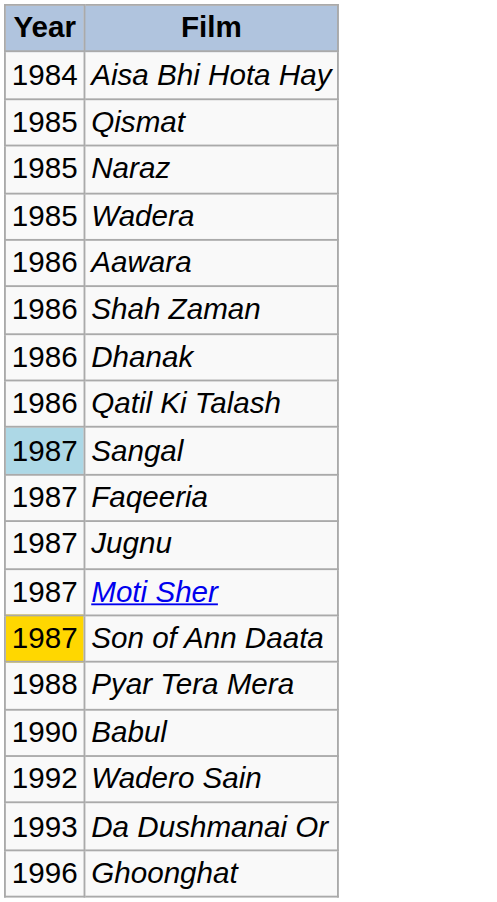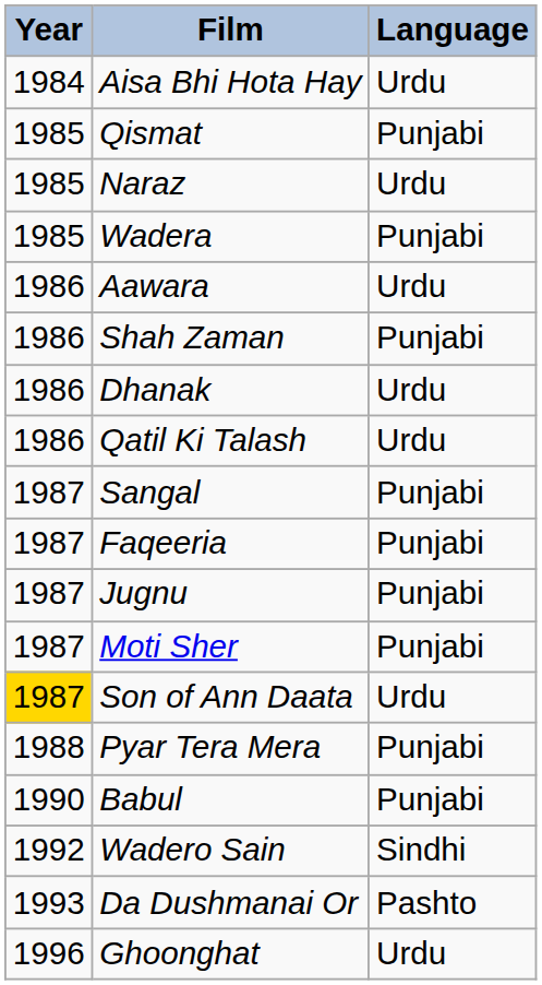+ column: Language | Urdu | Punjabi | Urdu | Punjabi | Urdu | Punjabi | Urdu | Urdu | Punjabi | Punjabi | Punjabi | Punjabi | Urdu | Punjabi | Punjabi | Sindhi | Pashto | Urdu
Sangal | Year: lightblue background -> no background
